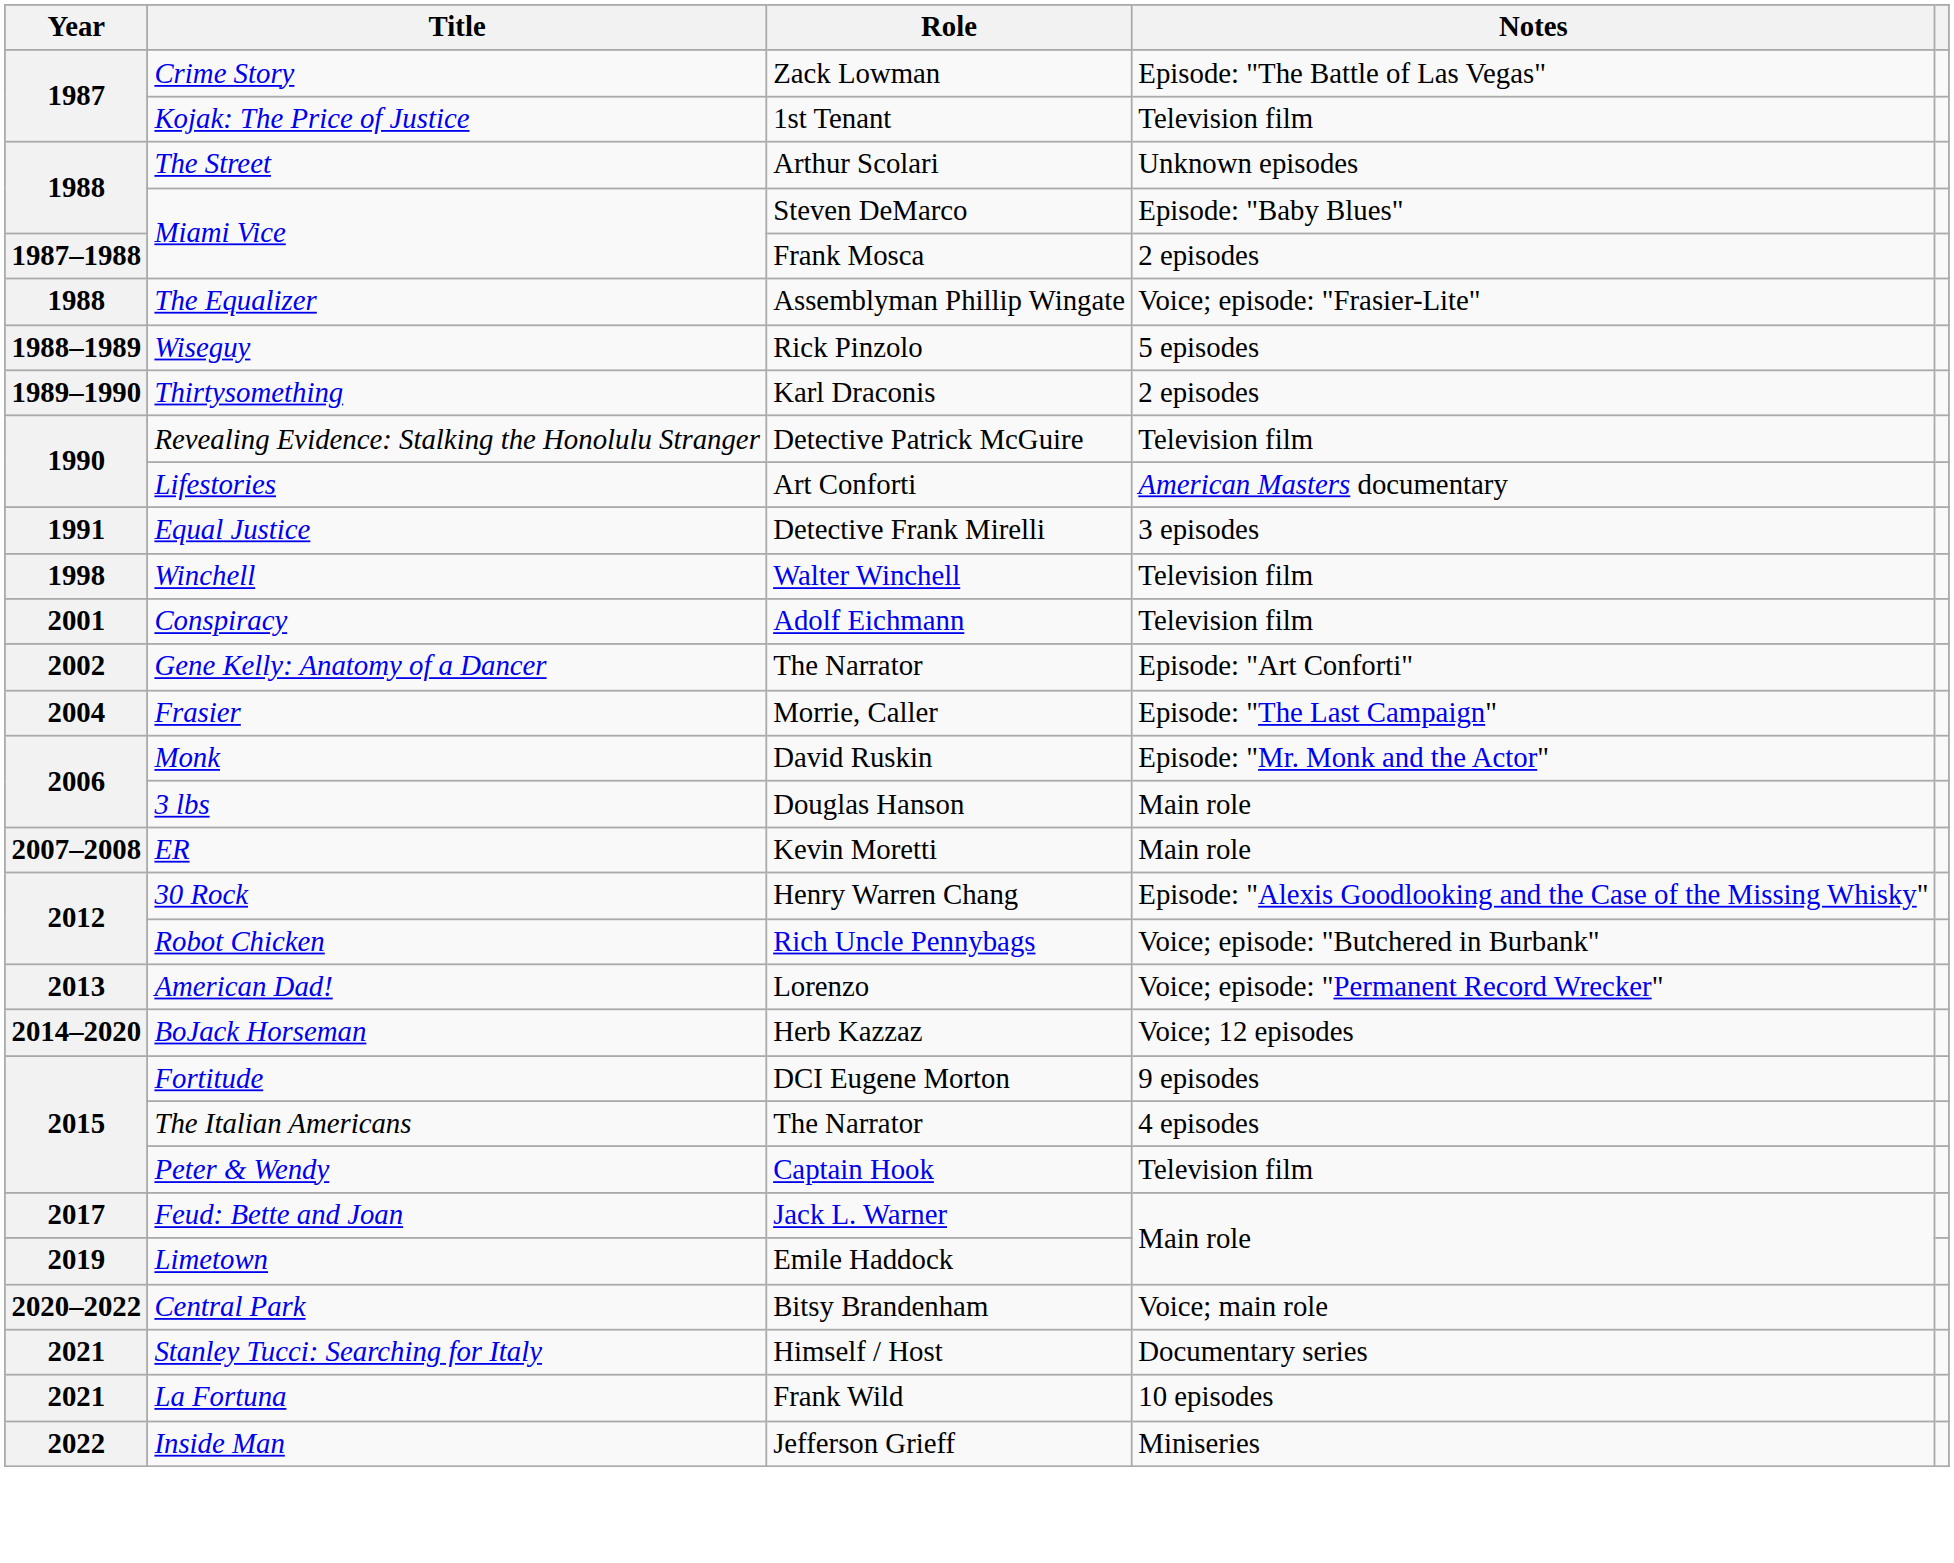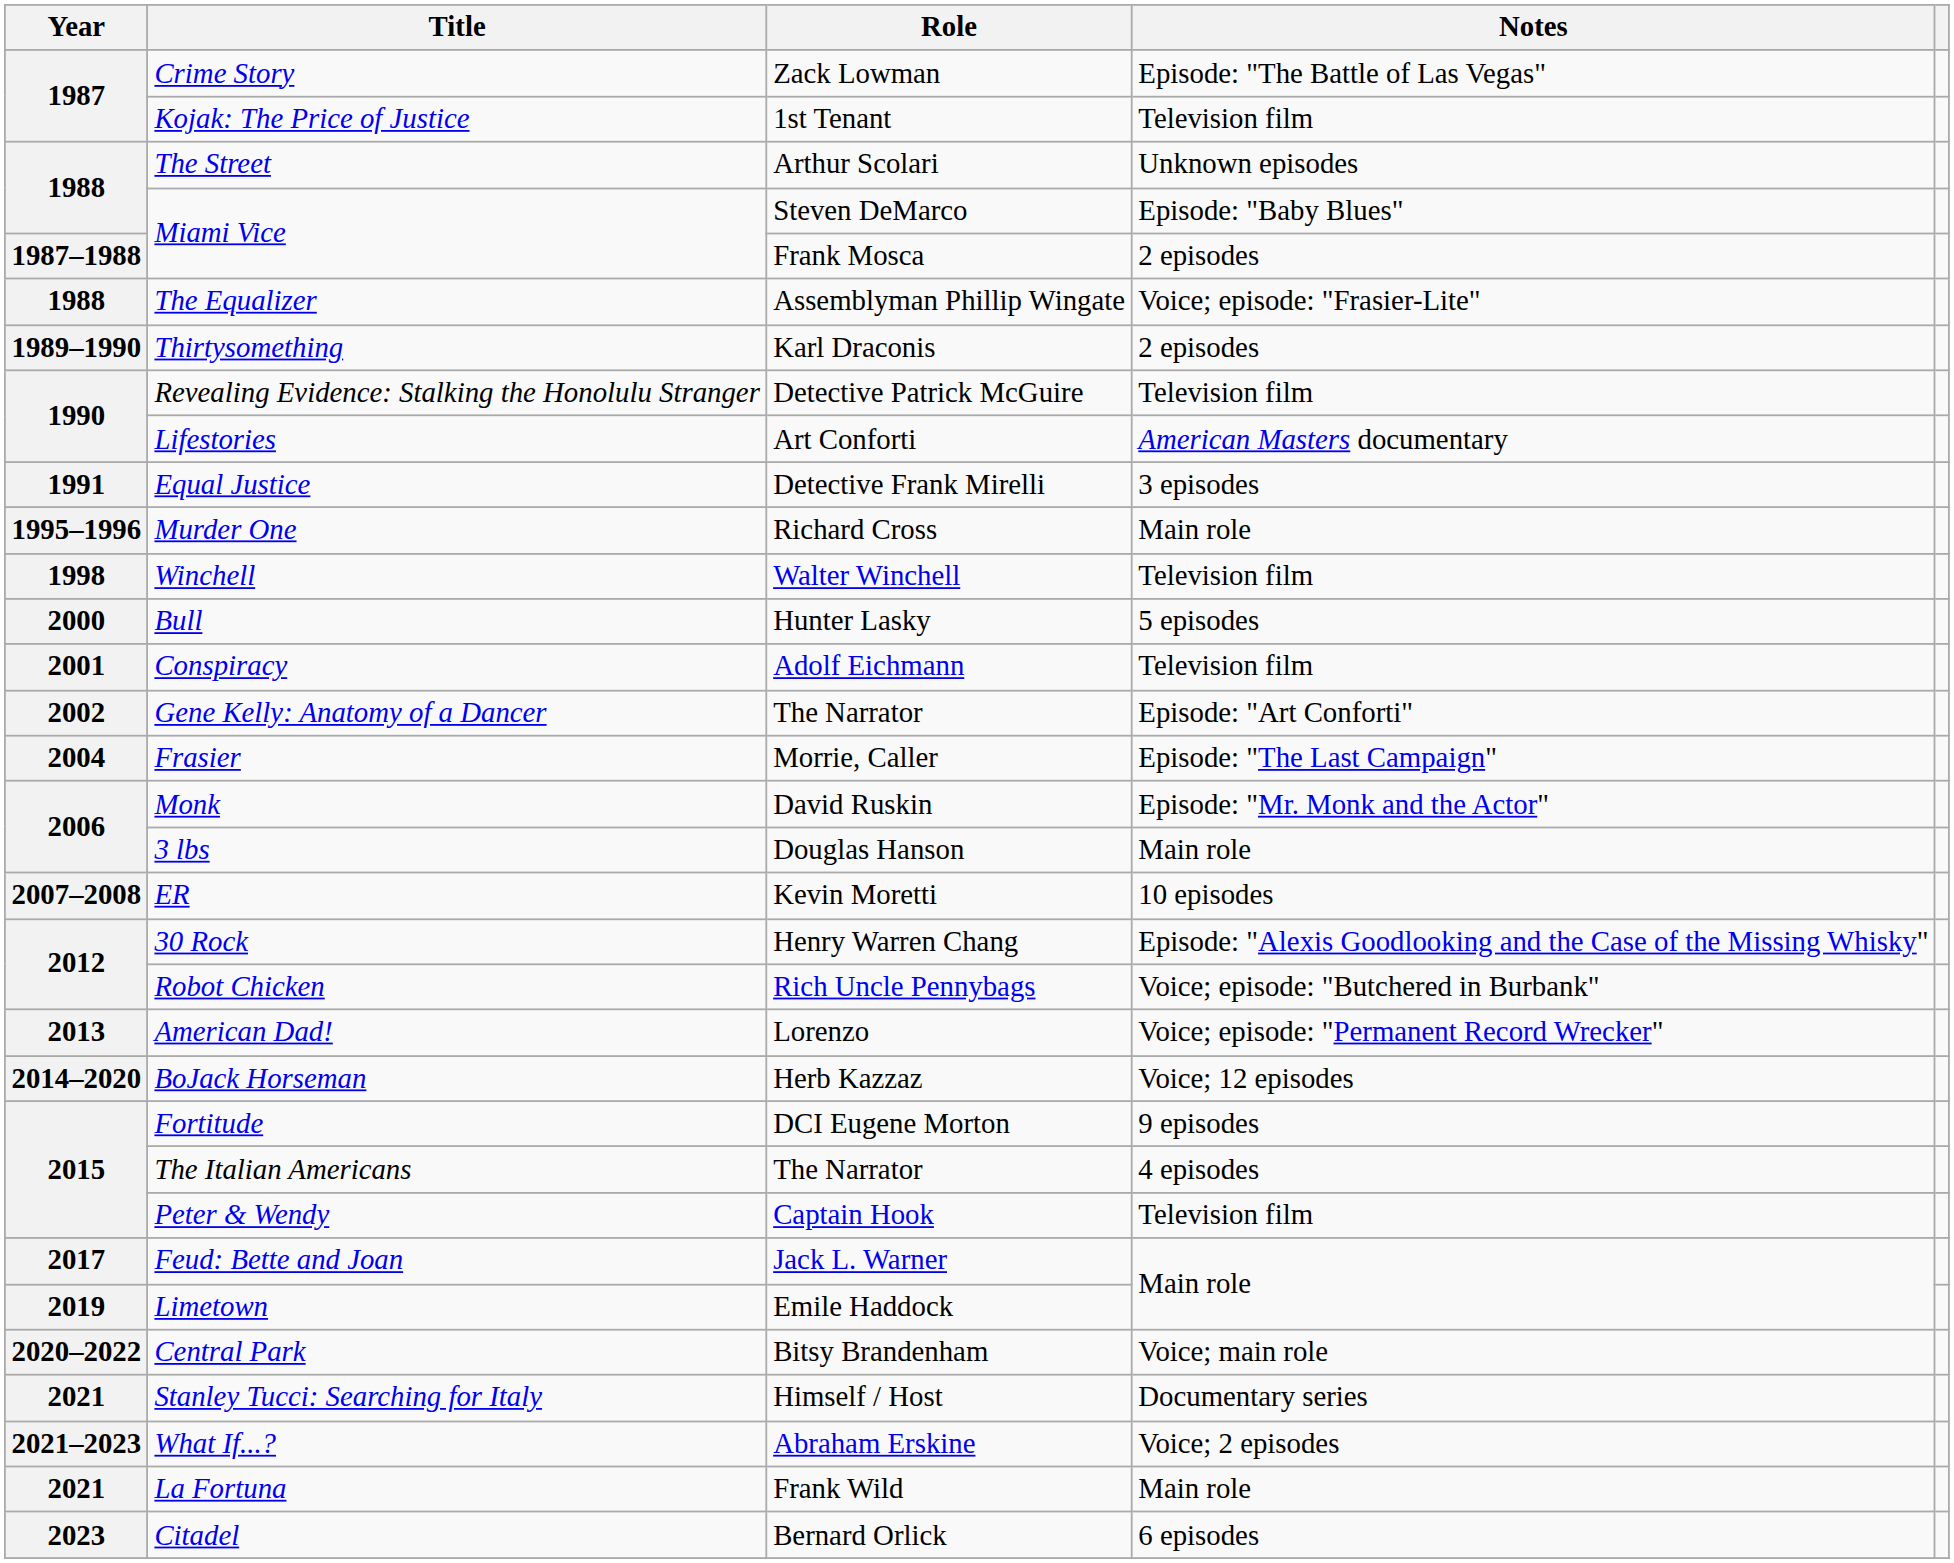- row: 1988–1989 | Wiseguy | Rick Pinzolo | 5 episodes
+ row: 1995–1996 | Murder One | Richard Cross | Main role
+ row: 2000 | Bull | Hunter Lasky | 5 episodes
ER | Notes: Main role -> 10 episodes
+ row: 2021–2023 | What If...? | Abraham Erskine | Voice; 2 episodes
La Fortuna | Notes: 10 episodes -> Main role
- row: 2022 | Inside Man | Jefferson Grieff | Miniseries
+ row: 2023 | Citadel | Bernard Orlick | 6 episodes
